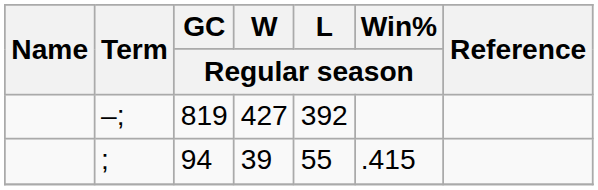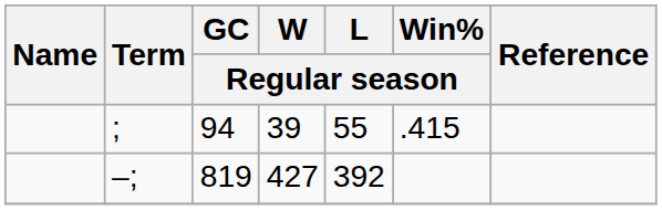rows swapped: ; <-> –;
